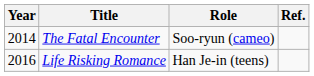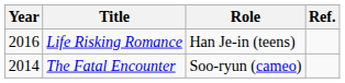rows swapped: The Fatal Encounter <-> Life Risking Romance
